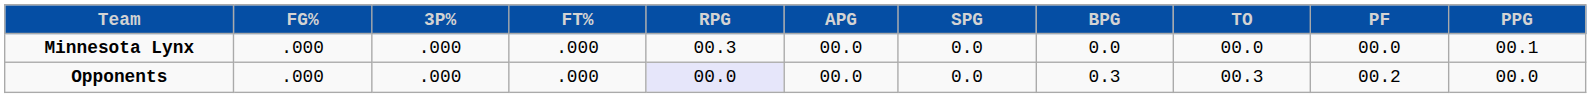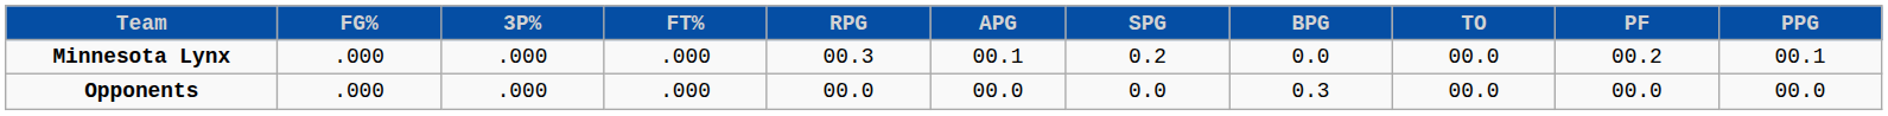Minnesota Lynx | APG: 00.0 -> 00.1
Minnesota Lynx | SPG: 0.0 -> 0.2
Minnesota Lynx | PF: 00.0 -> 00.2
Opponents | RPG: lavender background -> no background
Opponents | TO: 00.3 -> 00.0
Opponents | PF: 00.2 -> 00.0
